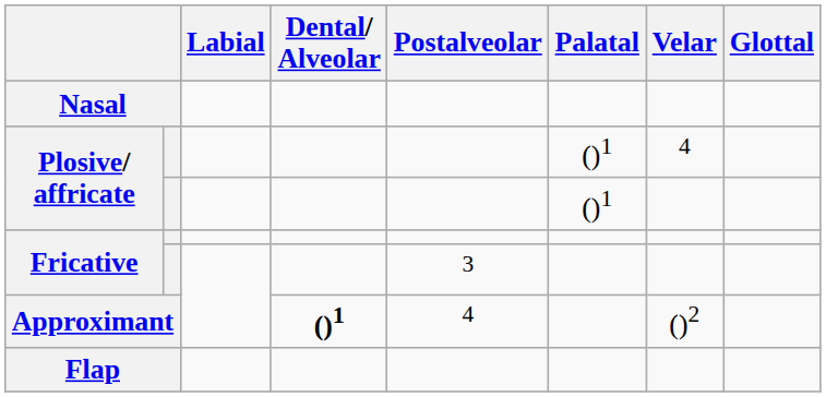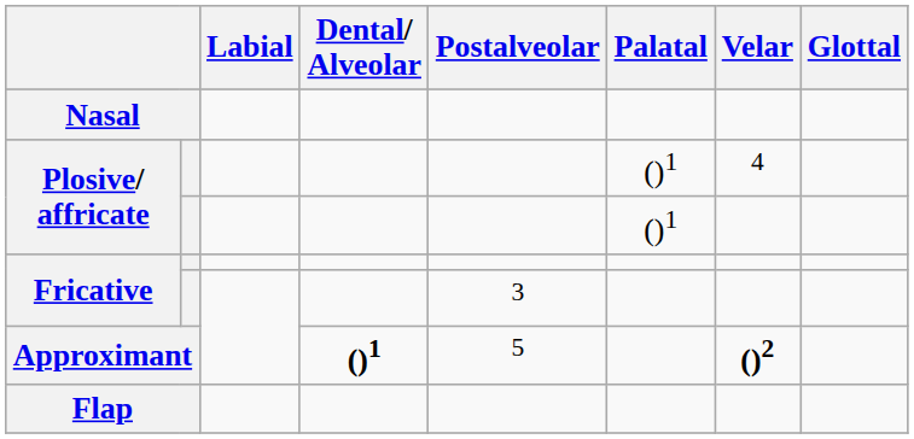Approximant | Postalveolar: 4 -> 5
Approximant | Velar: normal -> bold
